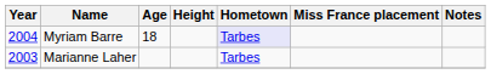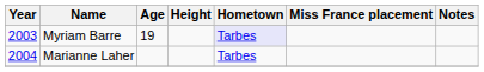Myriam Barre | Year: 2004 -> 2003
Myriam Barre | Age: 18 -> 19
Marianne Laher | Year: 2003 -> 2004
